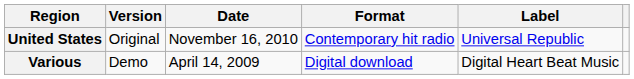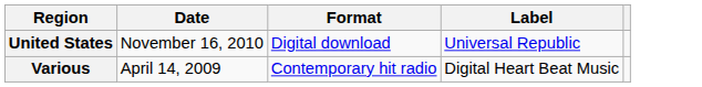- column: Version | Original | Demo
United States | Format: Contemporary hit radio -> Digital download
Various | Format: Digital download -> Contemporary hit radio
